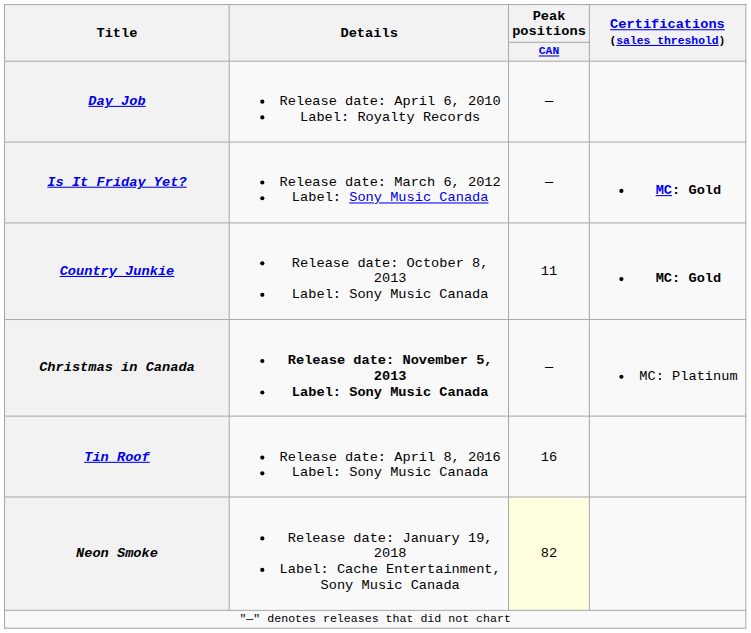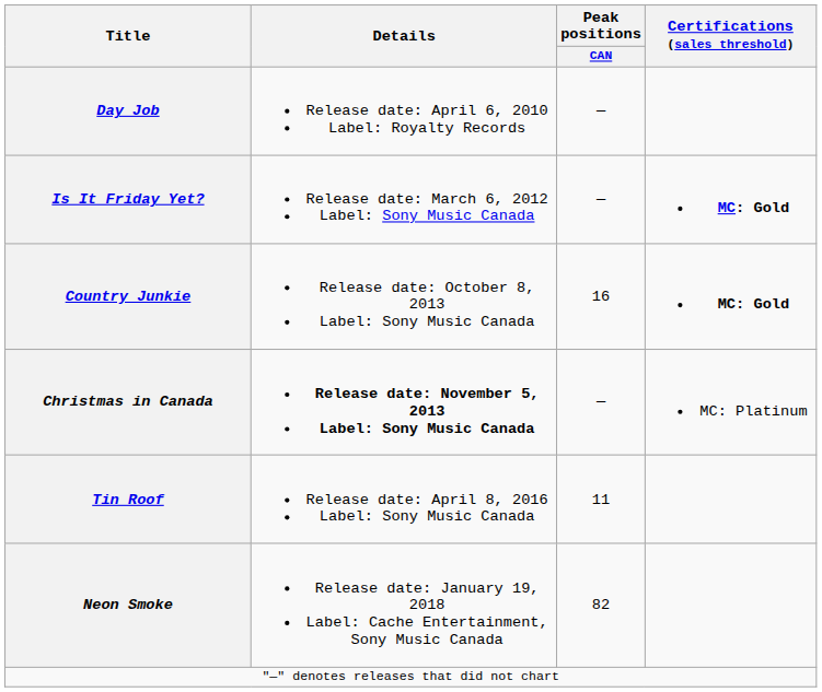Country Junkie | Peak positions / CAN: 11 -> 16
Tin Roof | Peak positions / CAN: 16 -> 11
Neon Smoke | Peak positions / CAN: lightyellow background -> no background
